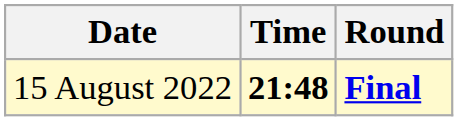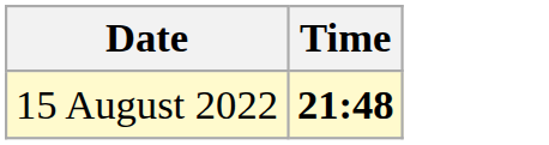- column: Round | Final
